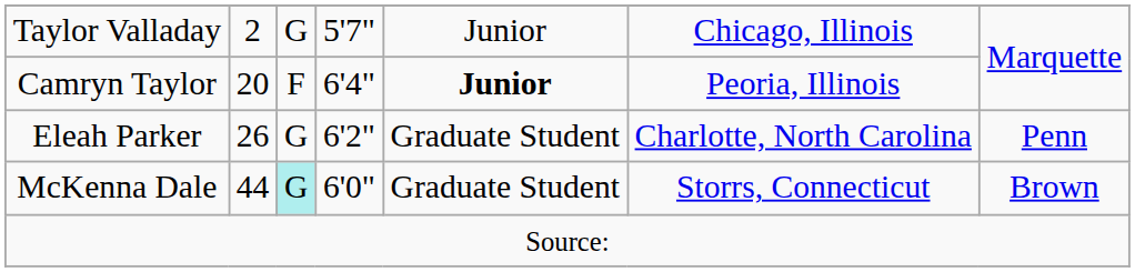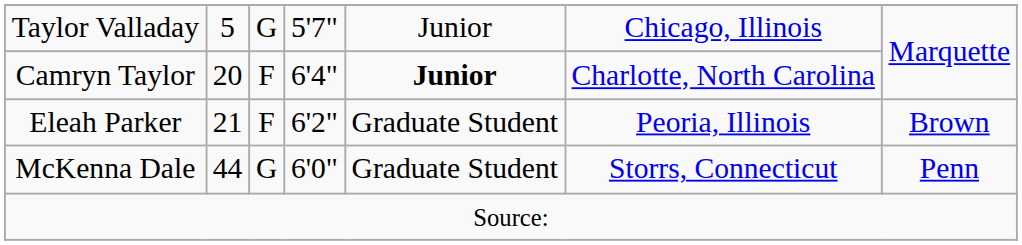Taylor Valladay | column 2: 2 -> 5
Camryn Taylor | column 6: Peoria, Illinois -> Charlotte, North Carolina
Eleah Parker | column 2: 26 -> 21
Eleah Parker | column 3: G -> F
Eleah Parker | column 6: Charlotte, North Carolina -> Peoria, Illinois
Eleah Parker | column 7: Penn -> Brown
McKenna Dale | column 3: paleturquoise background -> no background
McKenna Dale | column 7: Brown -> Penn
